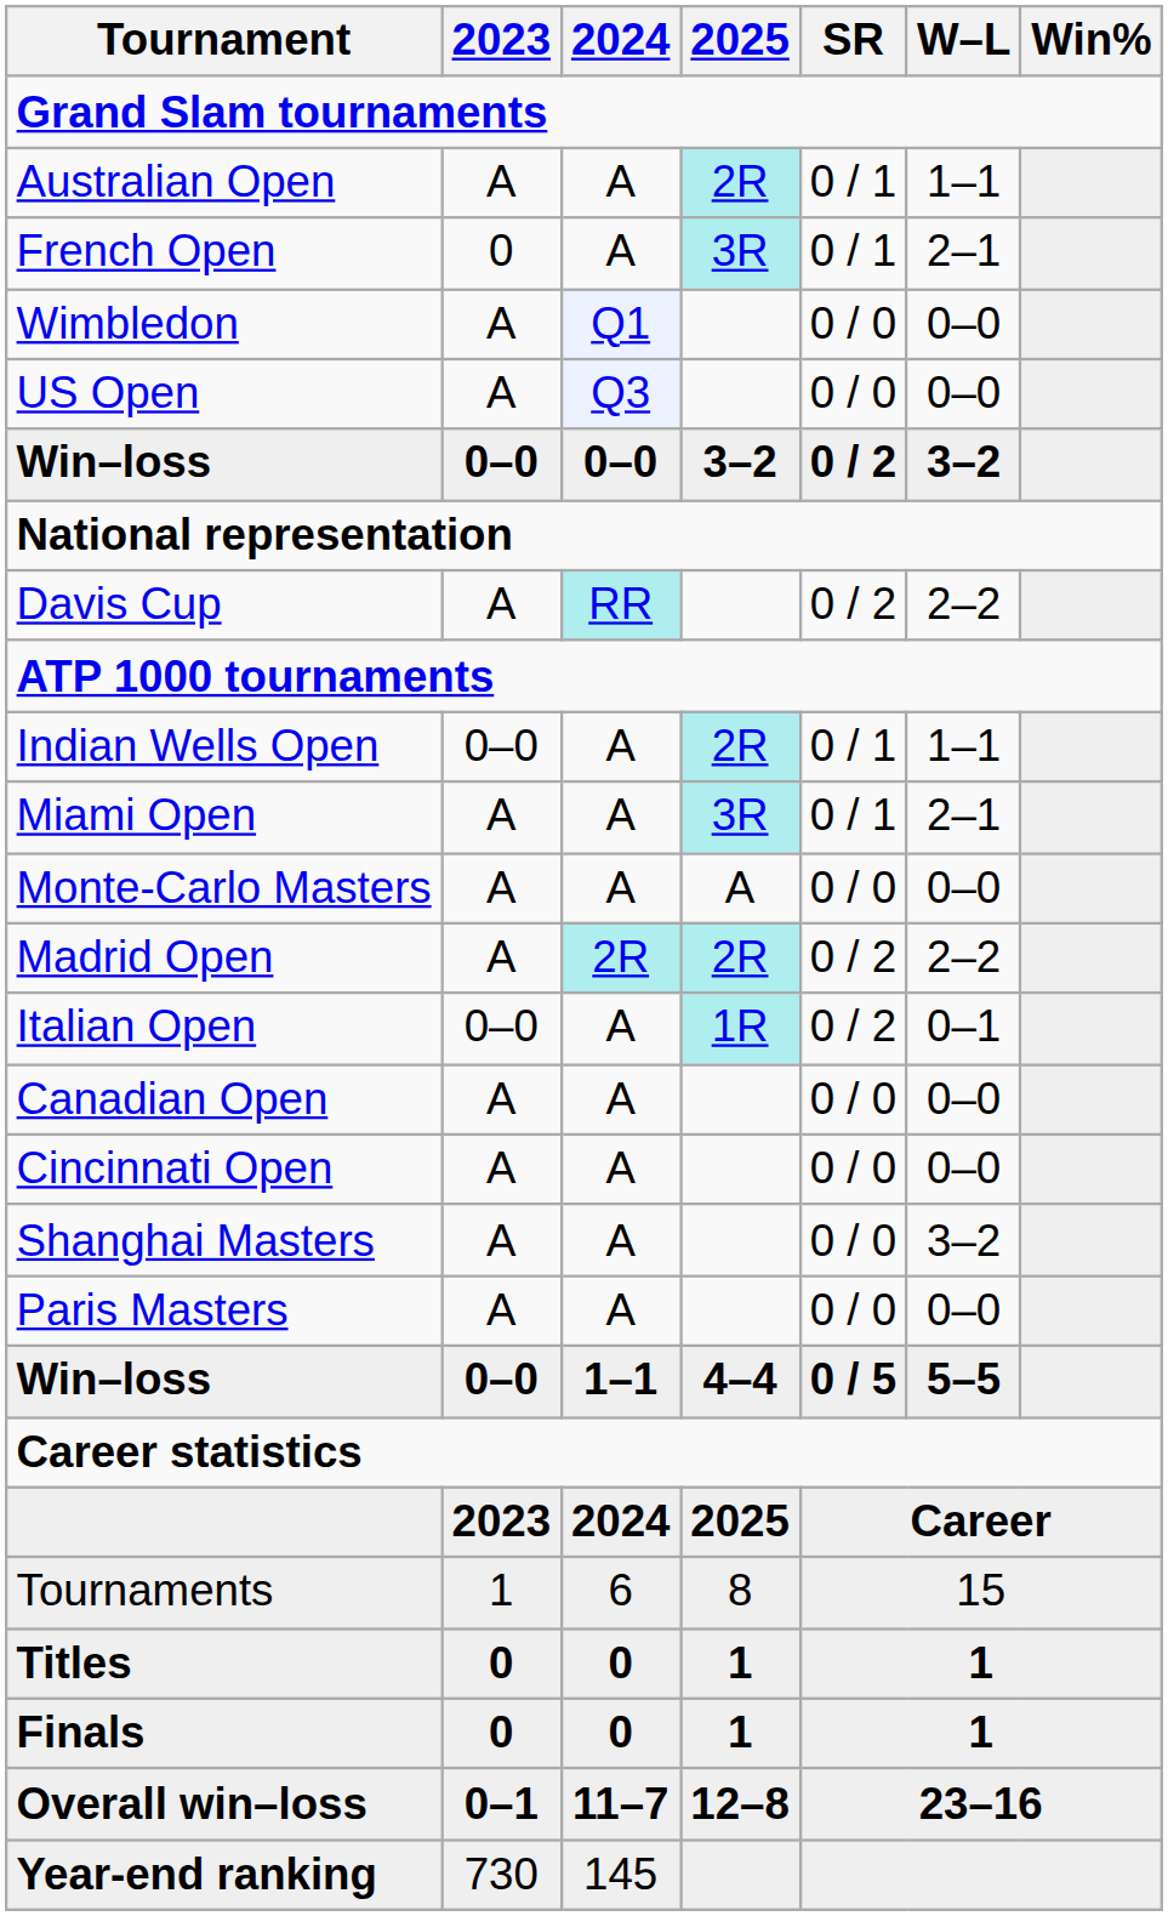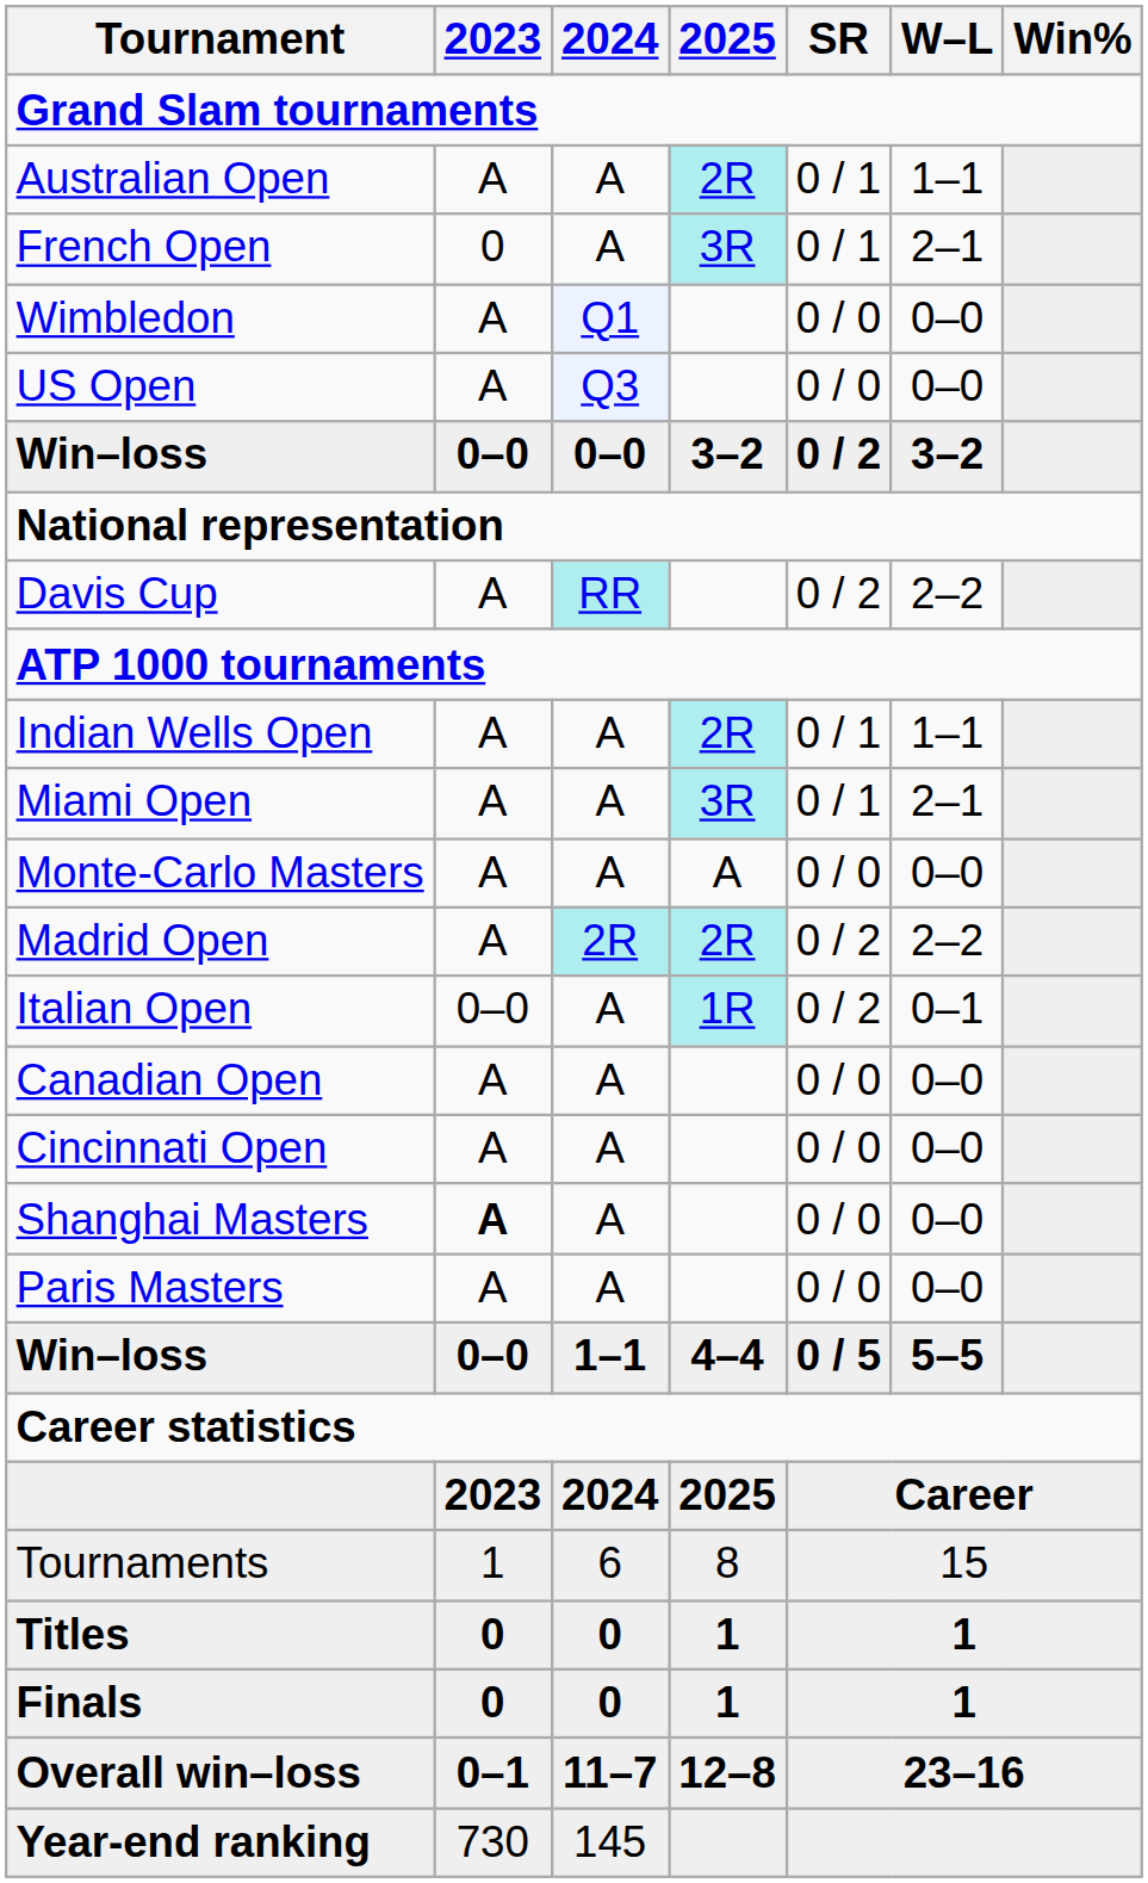Indian Wells Open | 2023: 0–0 -> A
Shanghai Masters | 2023: normal -> bold
Shanghai Masters | W–L: 3–2 -> 0–0
